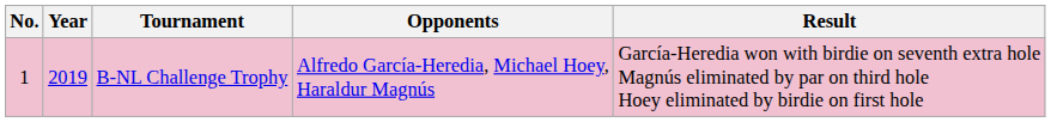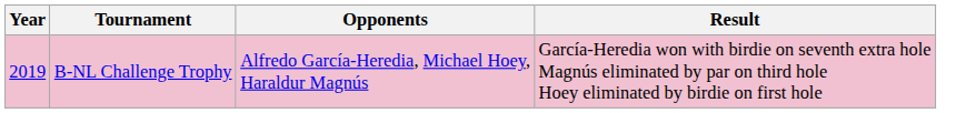- column: No. | 1
